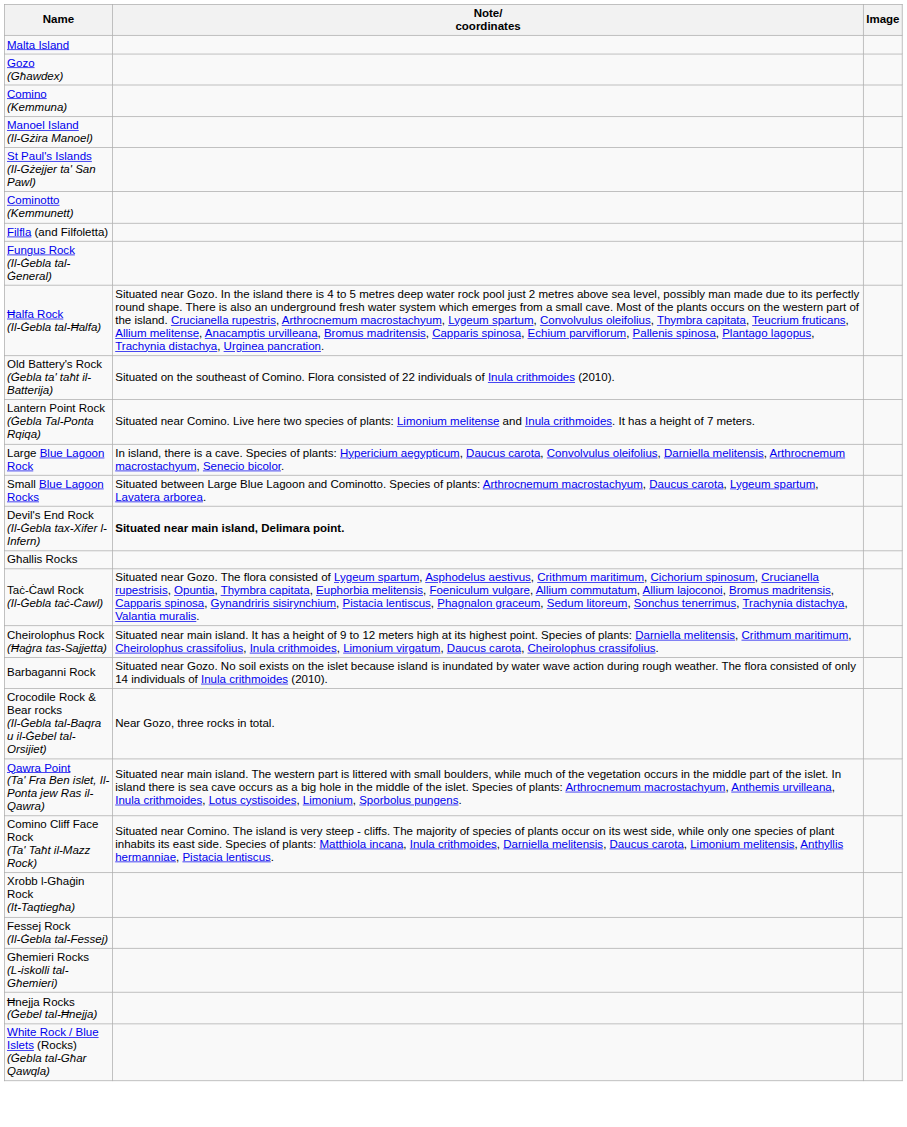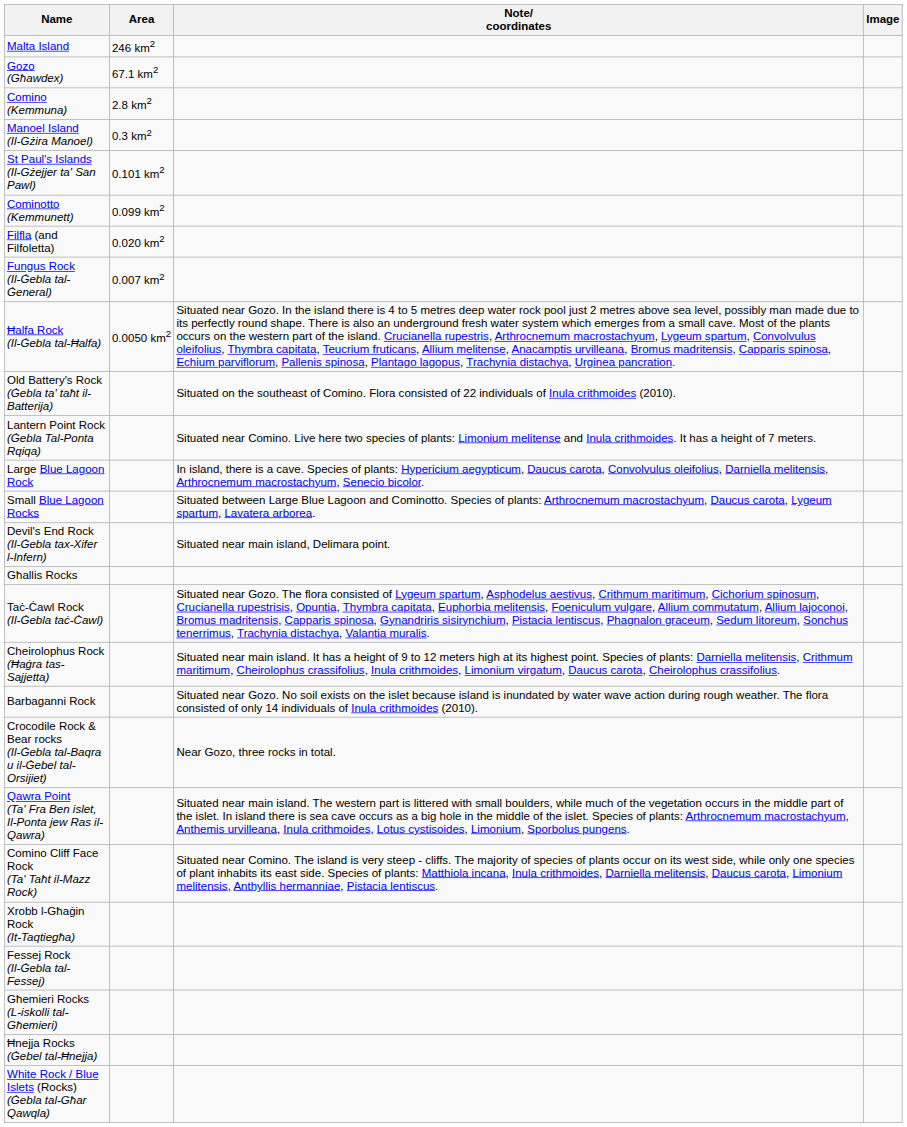+ column: Area | 246 km2 | 67.1 km2 | 2.8 km2 | 0.3 km2 | 0.101 km2 | 0.099 km2 | 0.020 km2 | 0.007 km2 | 0.0050 km2
Devil's End Rock (Il-Ġebla tax-Xifer l-Infern) | Note/ coordinates: bold -> normal
